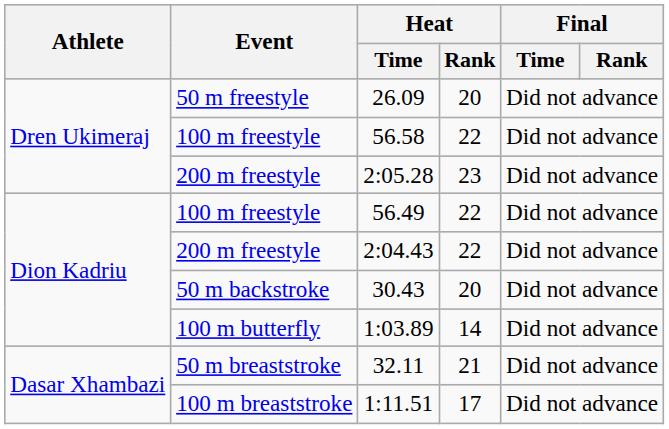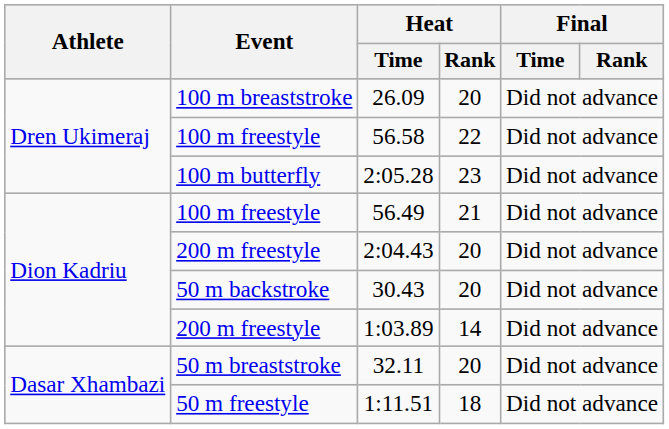26.09 | Event: 50 m freestyle -> 100 m breaststroke
2:05.28 | Event: 200 m freestyle -> 100 m butterfly
56.49 | Heat / Rank: 22 -> 21
2:04.43 | Heat / Rank: 22 -> 20
1:03.89 | Event: 100 m butterfly -> 200 m freestyle
32.11 | Heat / Rank: 21 -> 20
1:11.51 | Event: 100 m breaststroke -> 50 m freestyle
1:11.51 | Heat / Rank: 17 -> 18
